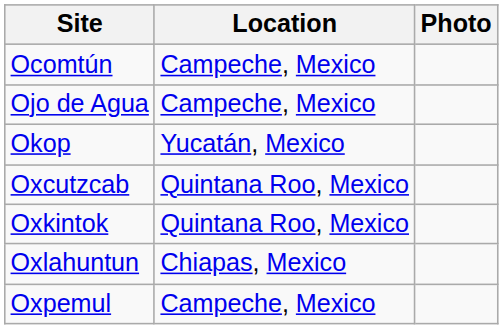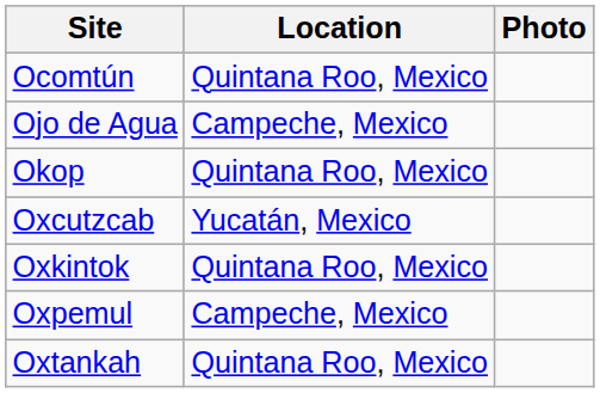Ocomtún | Location: Campeche, Mexico -> Quintana Roo, Mexico
Okop | Location: Yucatán, Mexico -> Quintana Roo, Mexico
Oxcutzcab | Location: Quintana Roo, Mexico -> Yucatán, Mexico
- row: Oxlahuntun | Chiapas, Mexico
+ row: Oxtankah | Quintana Roo, Mexico
